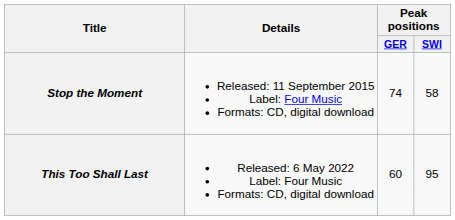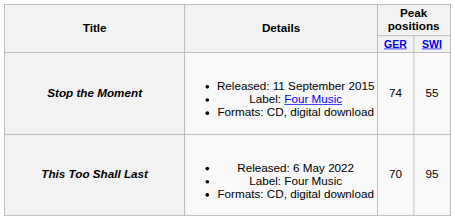Stop the Moment | Peak positions / SWI: 58 -> 55
This Too Shall Last | Peak positions / GER: 60 -> 70
